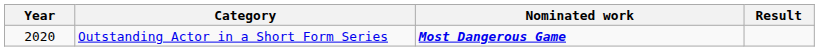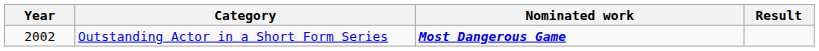Outstanding Actor in a Short Form Series | Year: 2020 -> 2002
